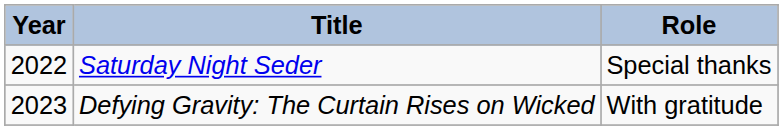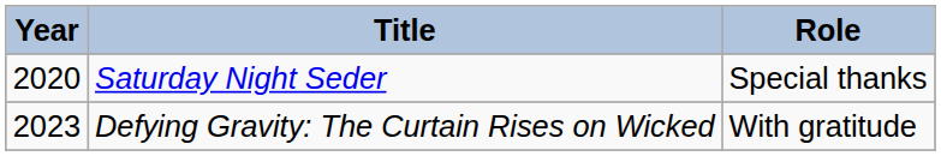Saturday Night Seder | Year: 2022 -> 2020
